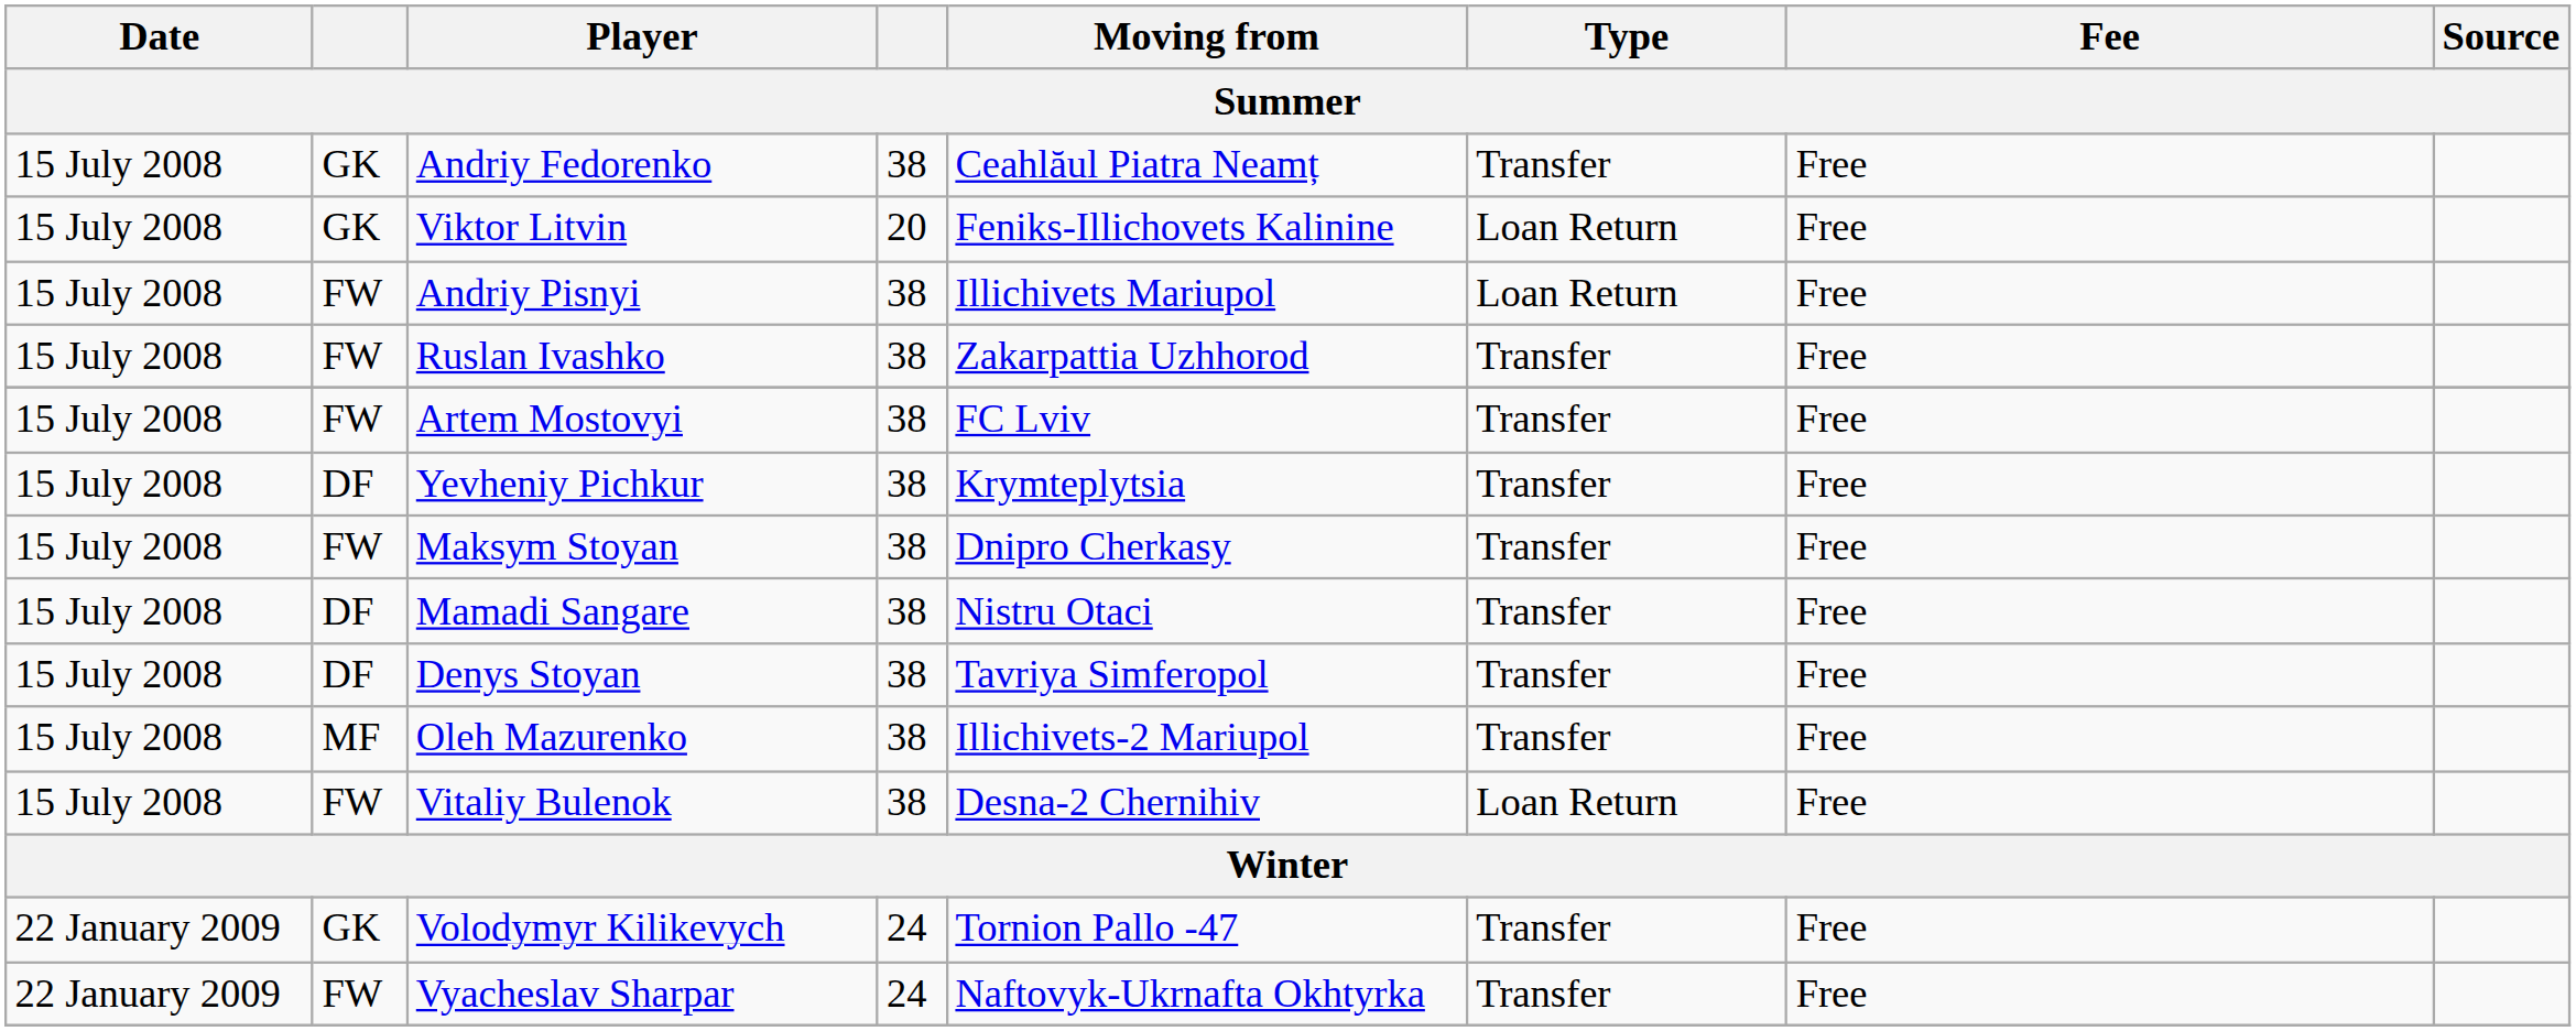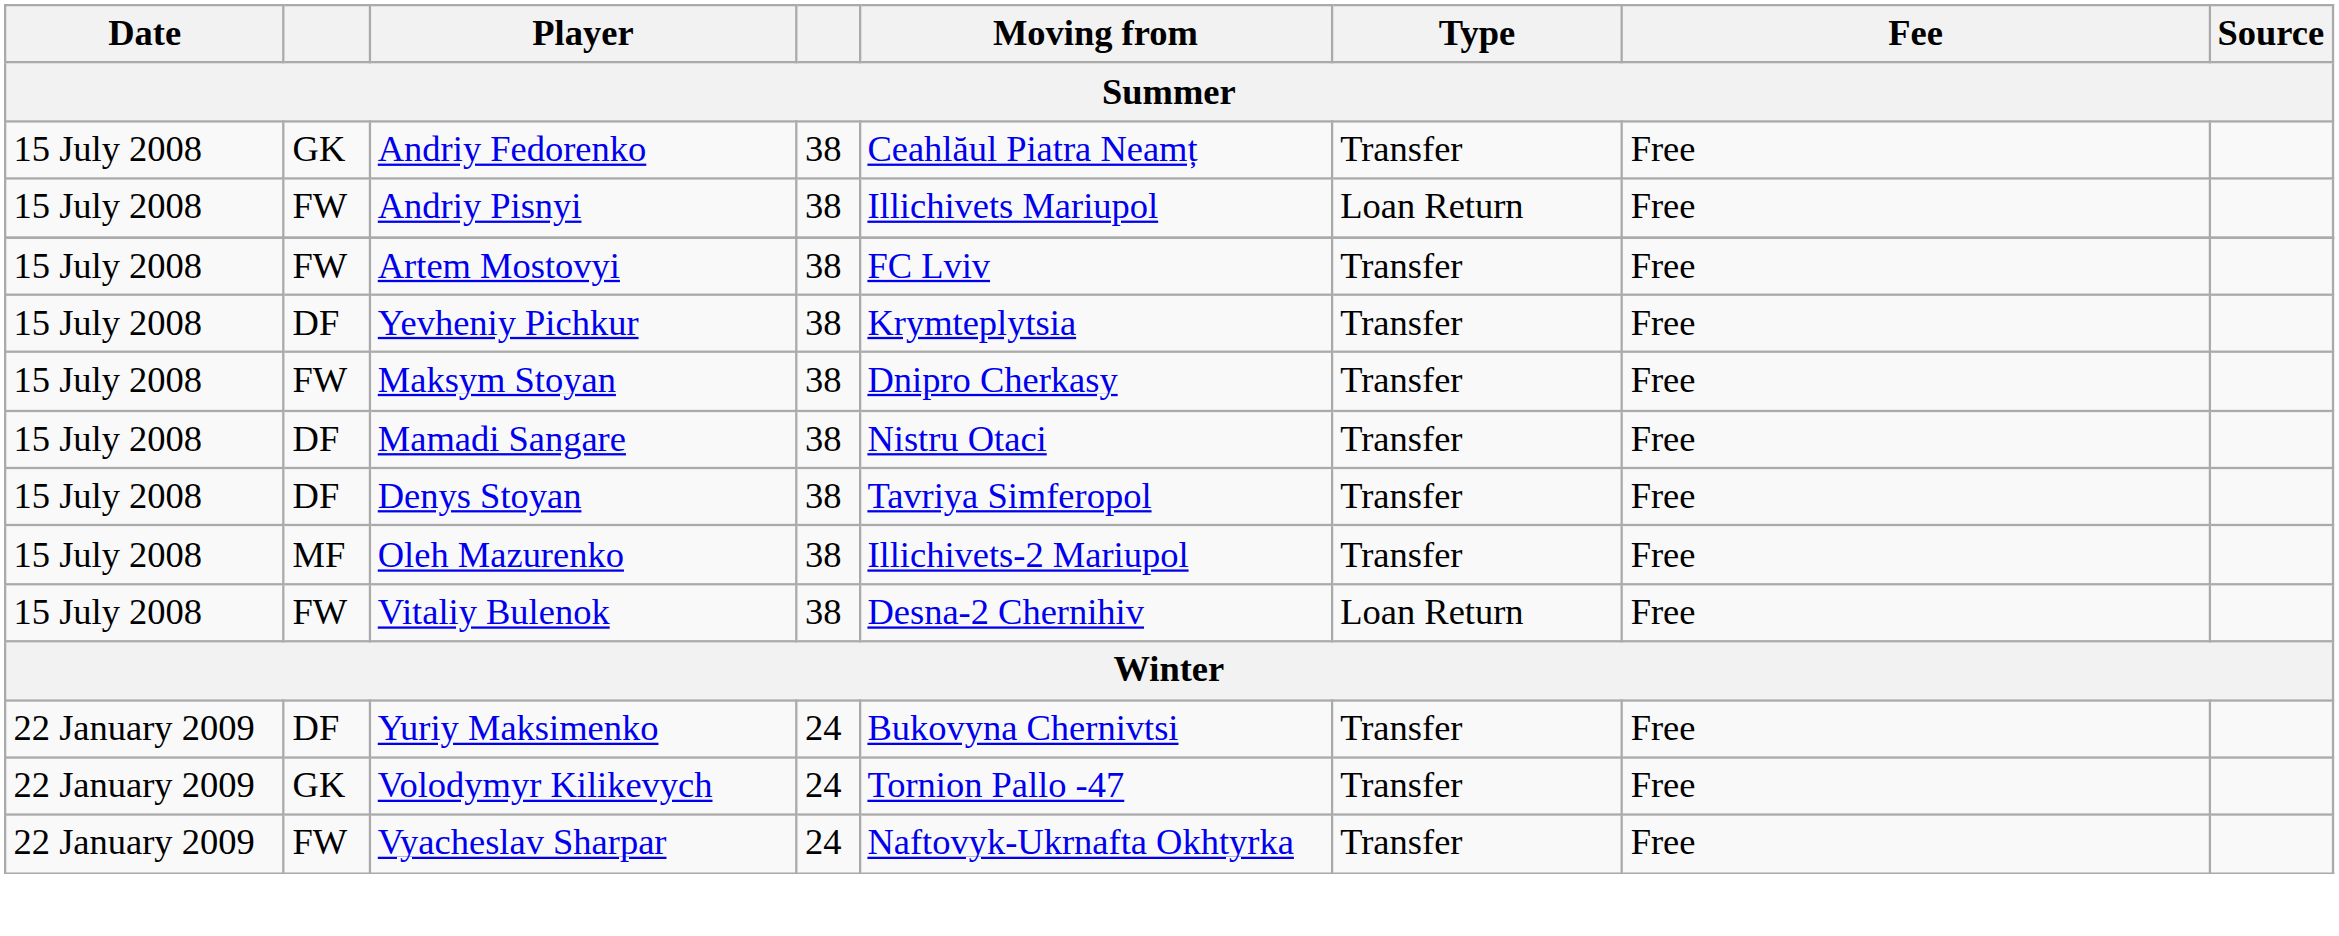- row: 15 July 2008 | GK | Viktor Litvin | 20 | Feniks-Illichovets Kalinine | Loan Return | Free
- row: 15 July 2008 | FW | Ruslan Ivashko | 38 | Zakarpattia Uzhhorod | Transfer | Free
+ row: 22 January 2009 | DF | Yuriy Maksimenko | 24 | Bukovyna Chernivtsi | Transfer | Free
